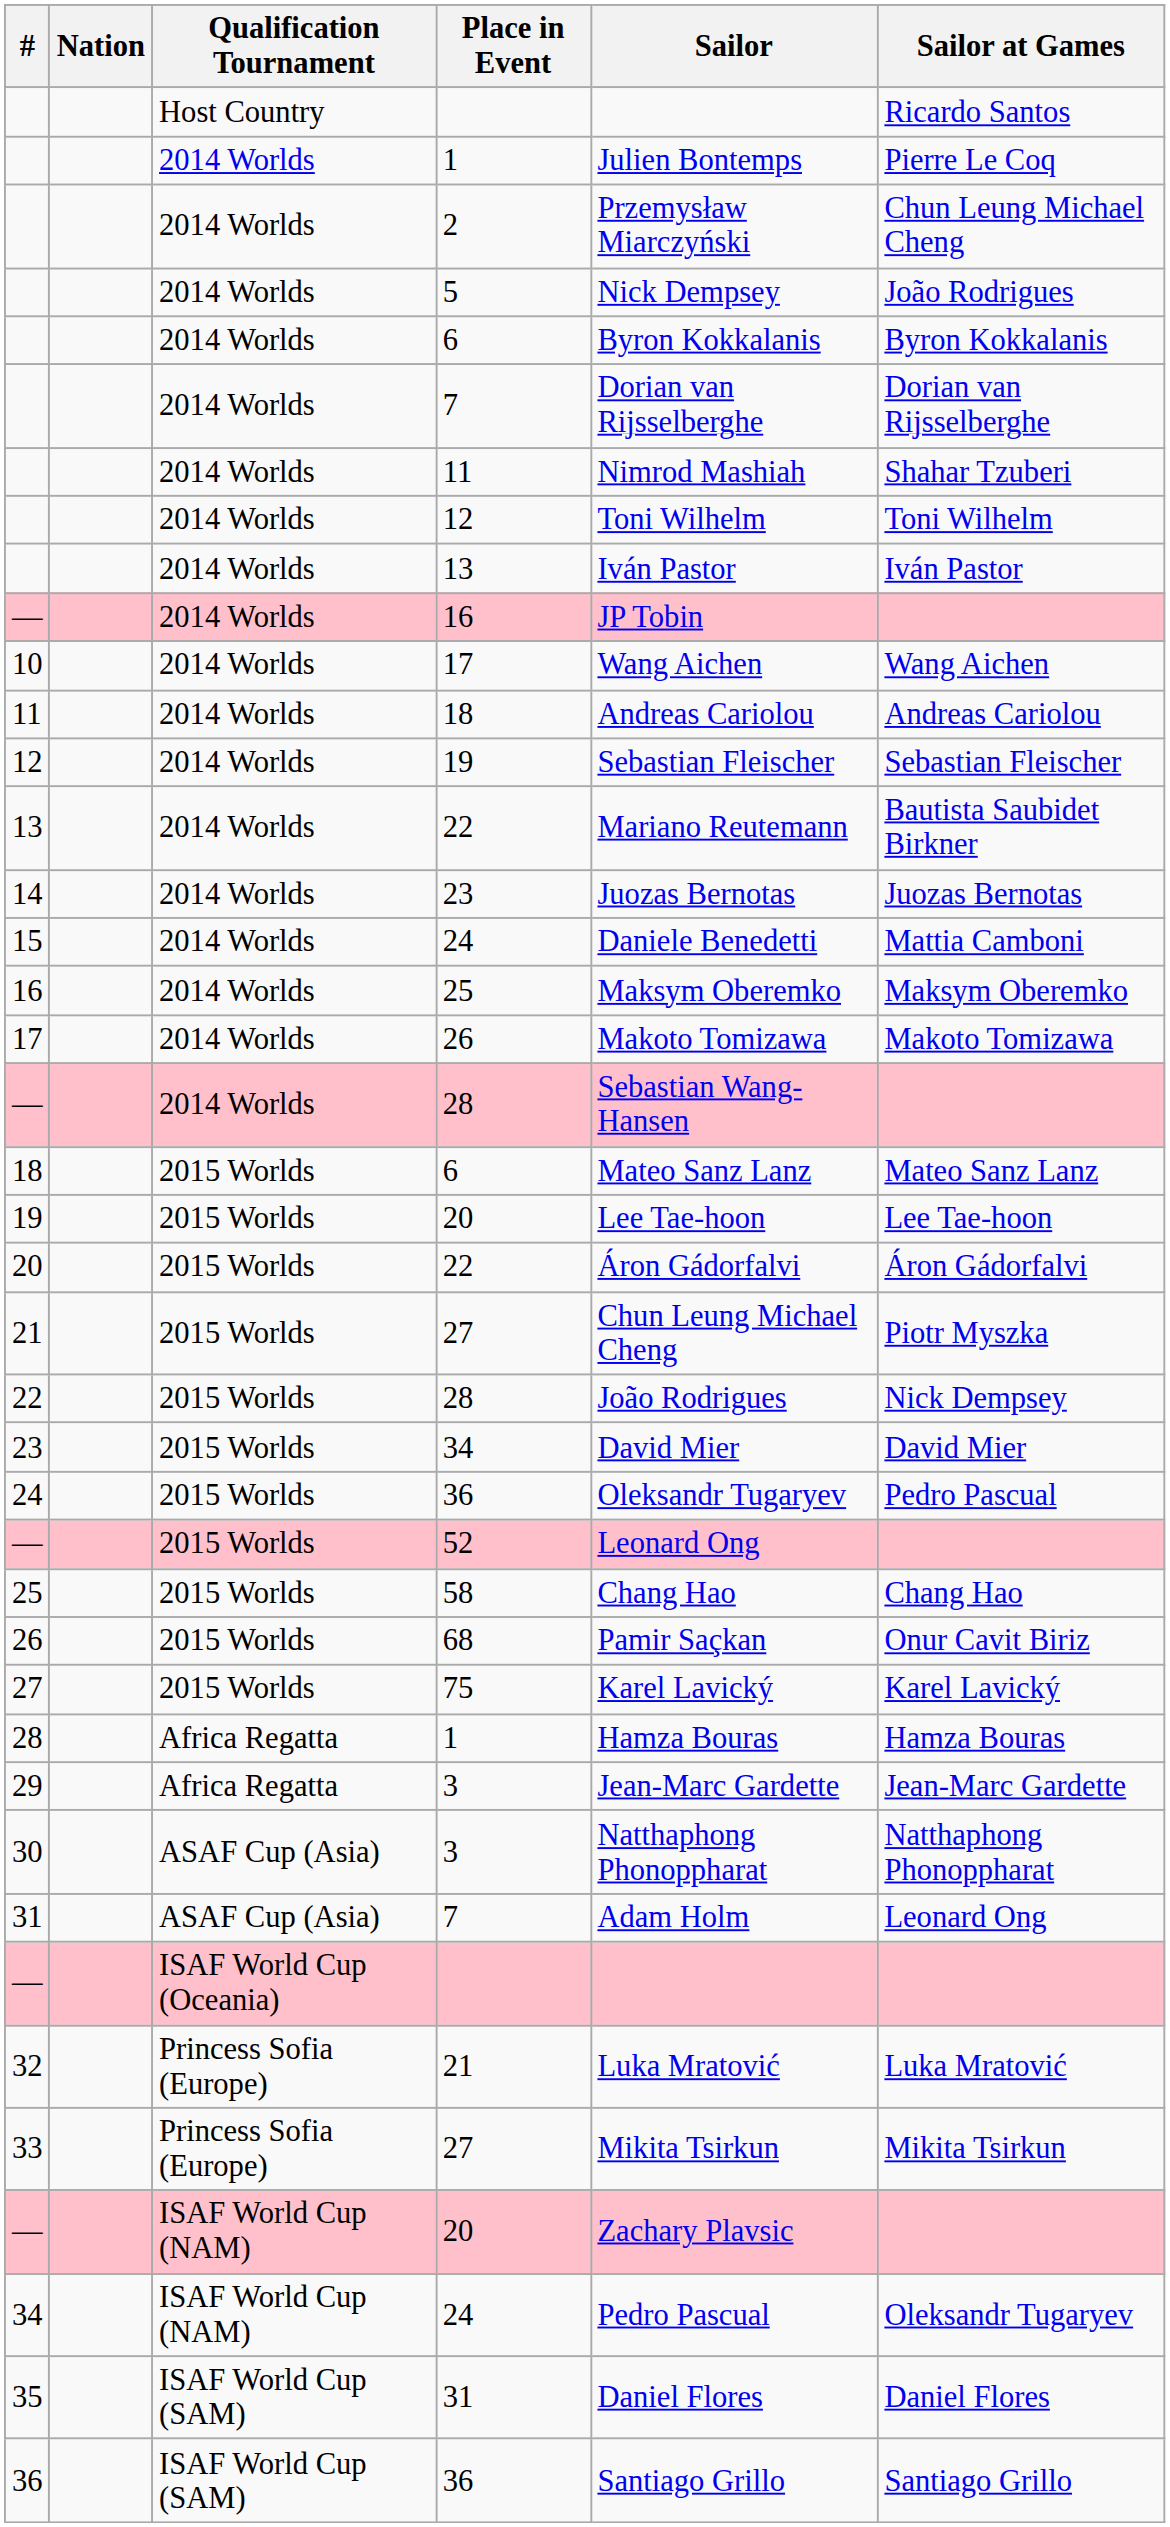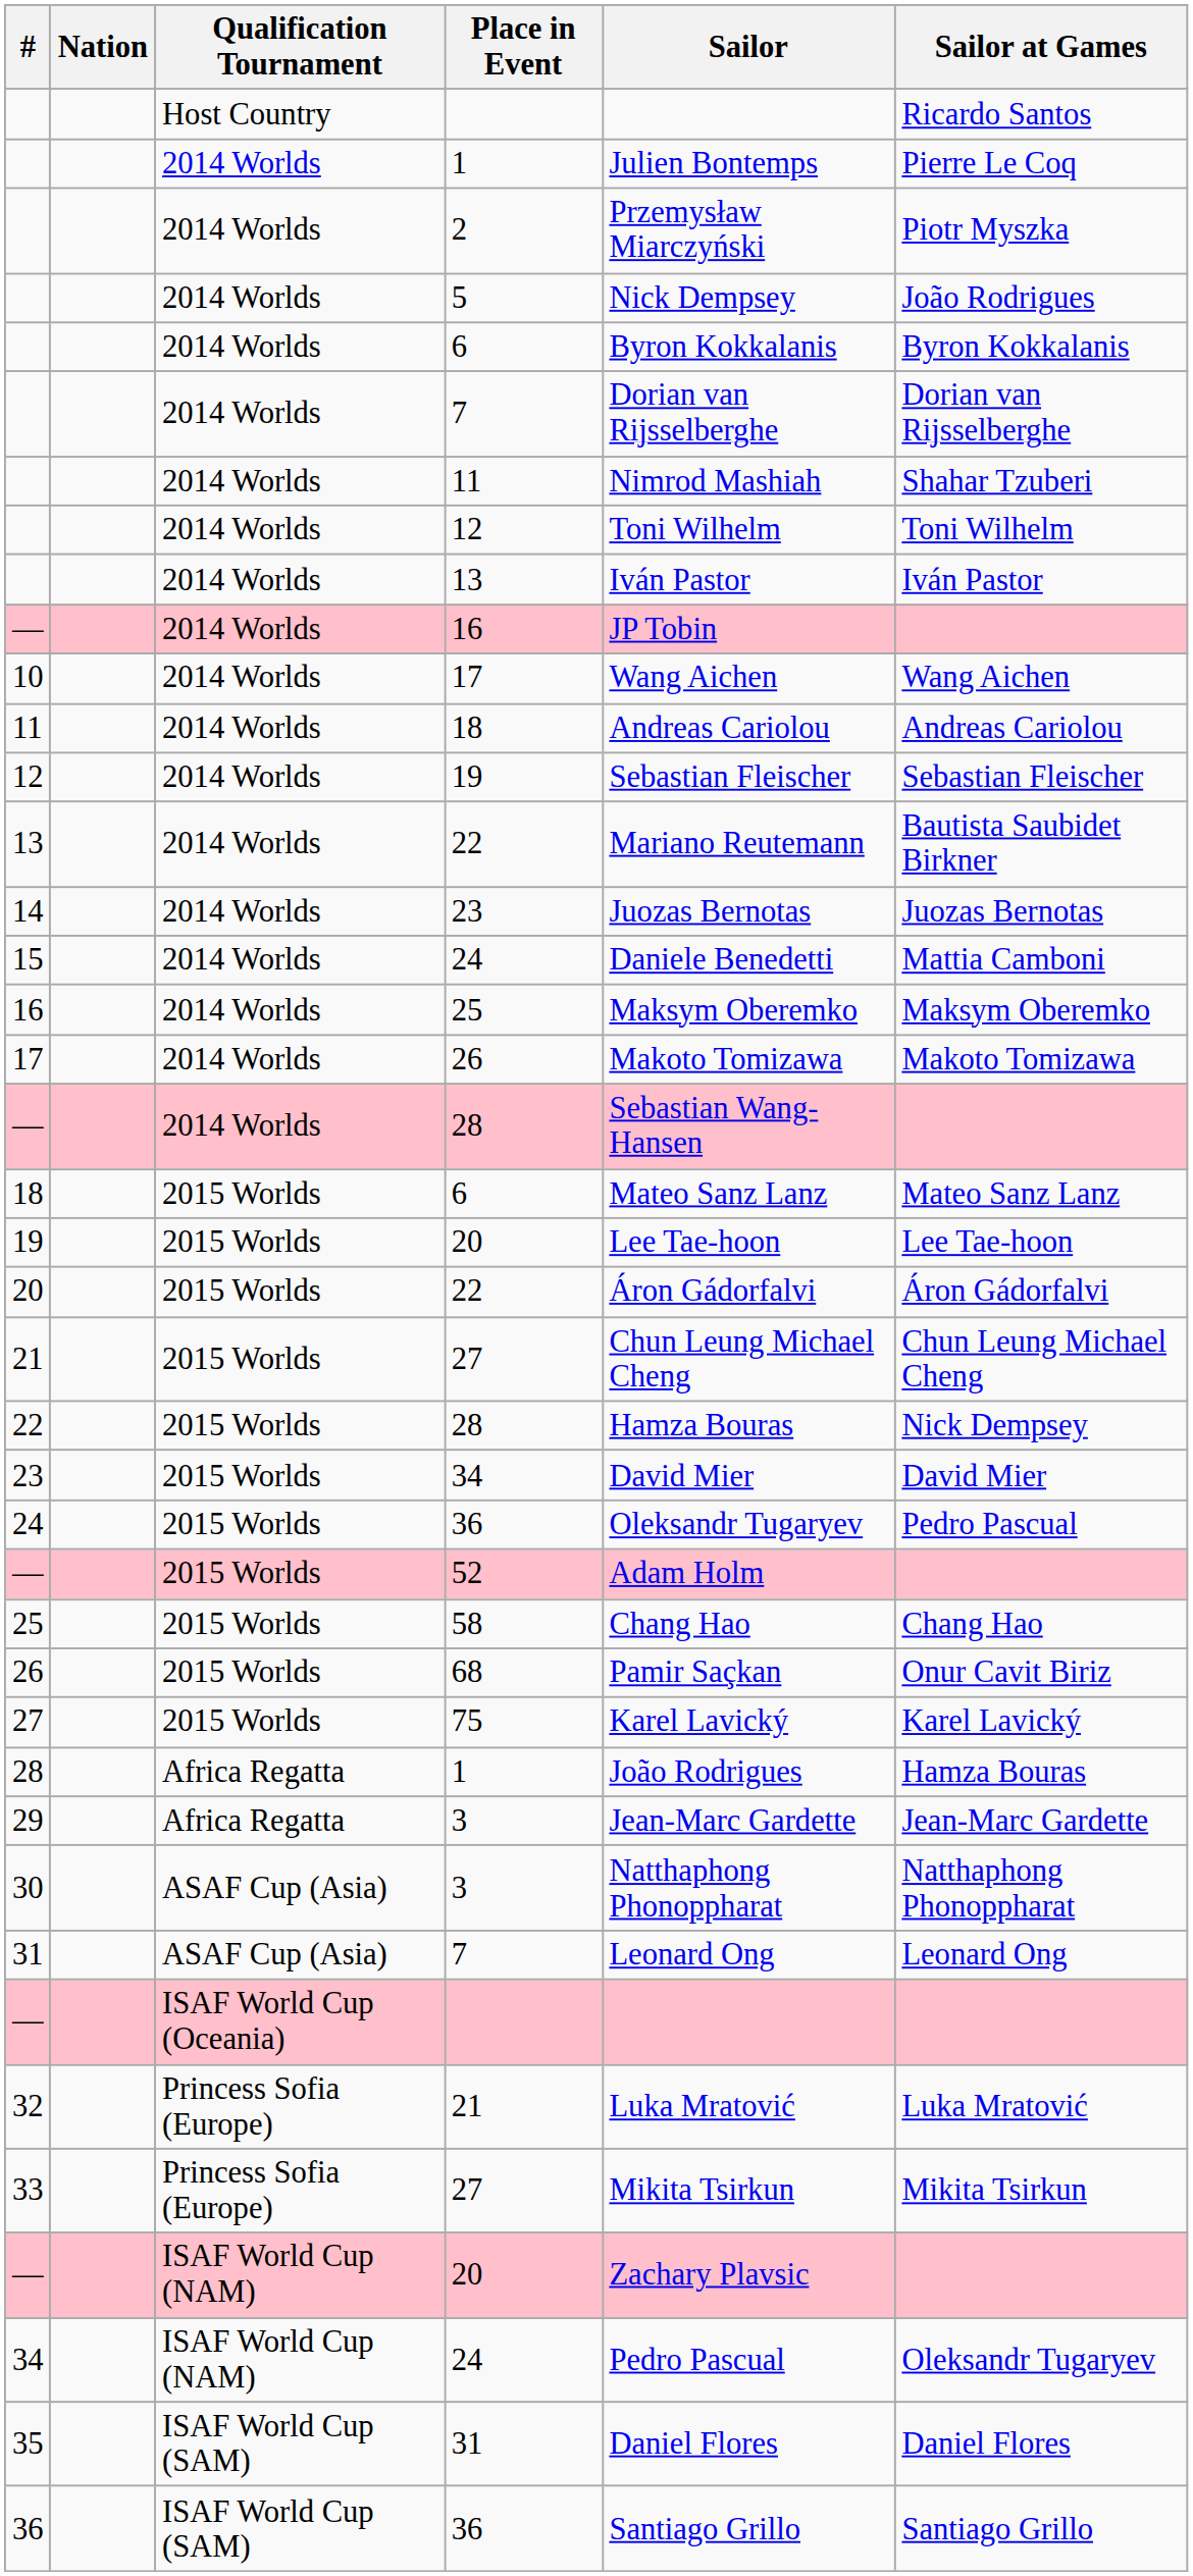2 | Sailor at Games: Chun Leung Michael Cheng -> Piotr Myszka
21 / 27 | Sailor at Games: Piotr Myszka -> Chun Leung Michael Cheng
22 / 28 | Sailor: João Rodrigues -> Hamza Bouras
52 | Sailor: Leonard Ong -> Adam Holm
28 / 1 | Sailor: Hamza Bouras -> João Rodrigues
31 / 7 | Sailor: Adam Holm -> Leonard Ong
